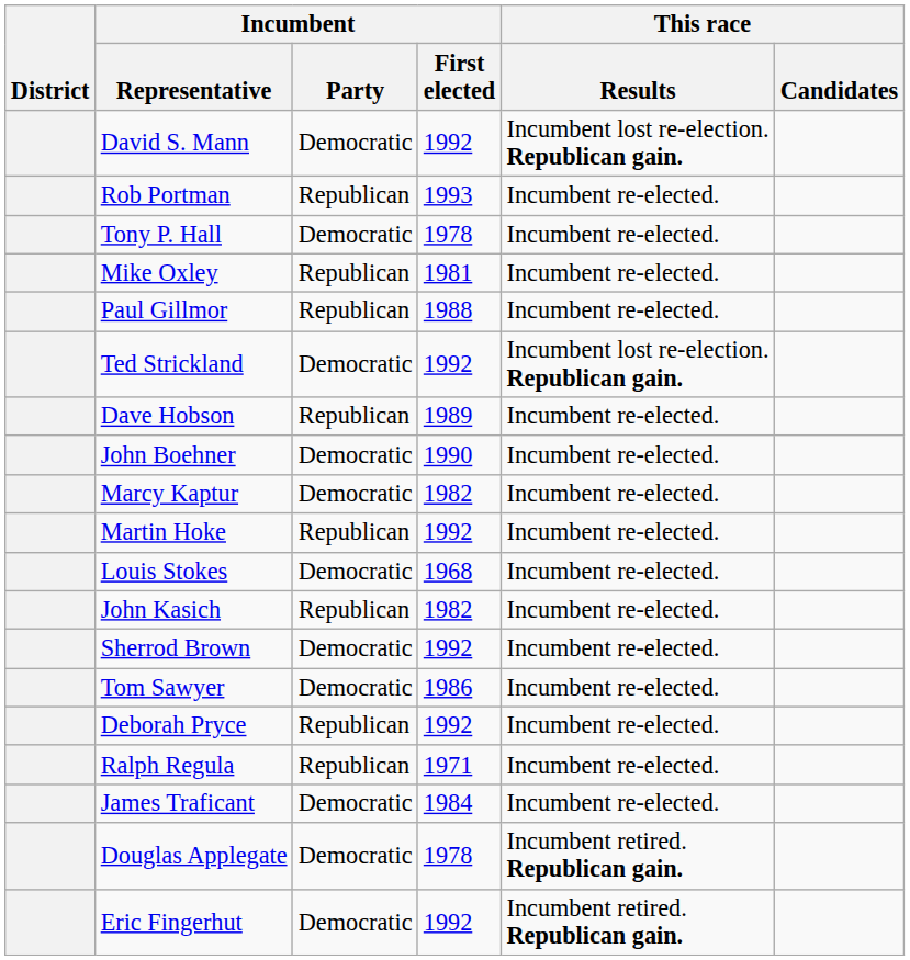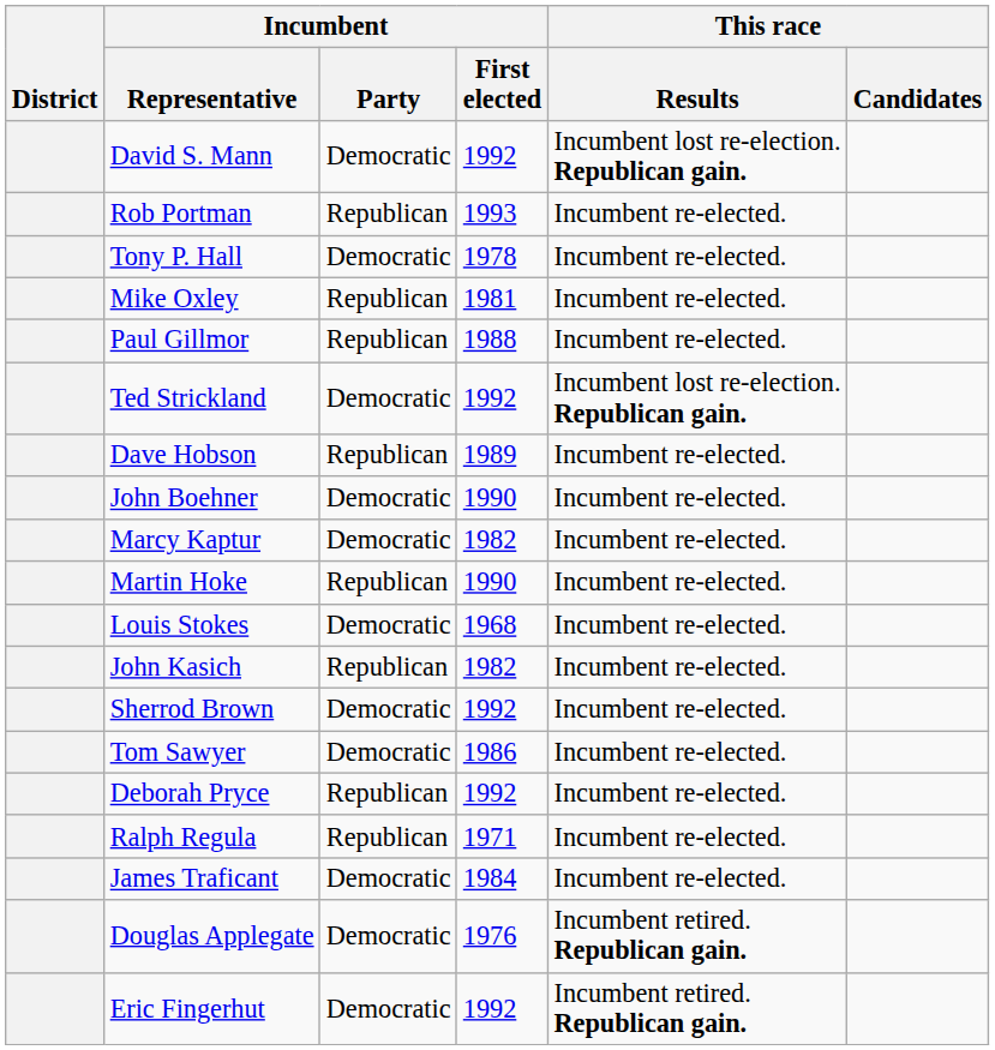Martin Hoke | Incumbent / First elected: 1992 -> 1990
Douglas Applegate | Incumbent / First elected: 1978 -> 1976
